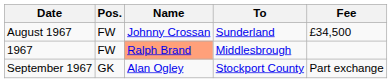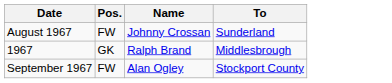- column: Fee | £34,500 | Part exchange
1967 | Pos.: FW -> GK
1967 | Name: lightsalmon background -> no background
September 1967 | Pos.: GK -> FW
